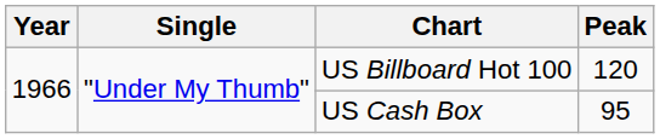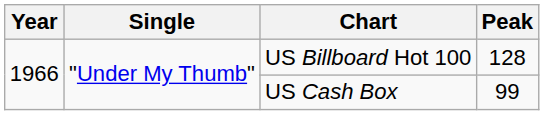US Billboard Hot 100 | Peak: 120 -> 128
US Cash Box | Peak: 95 -> 99
